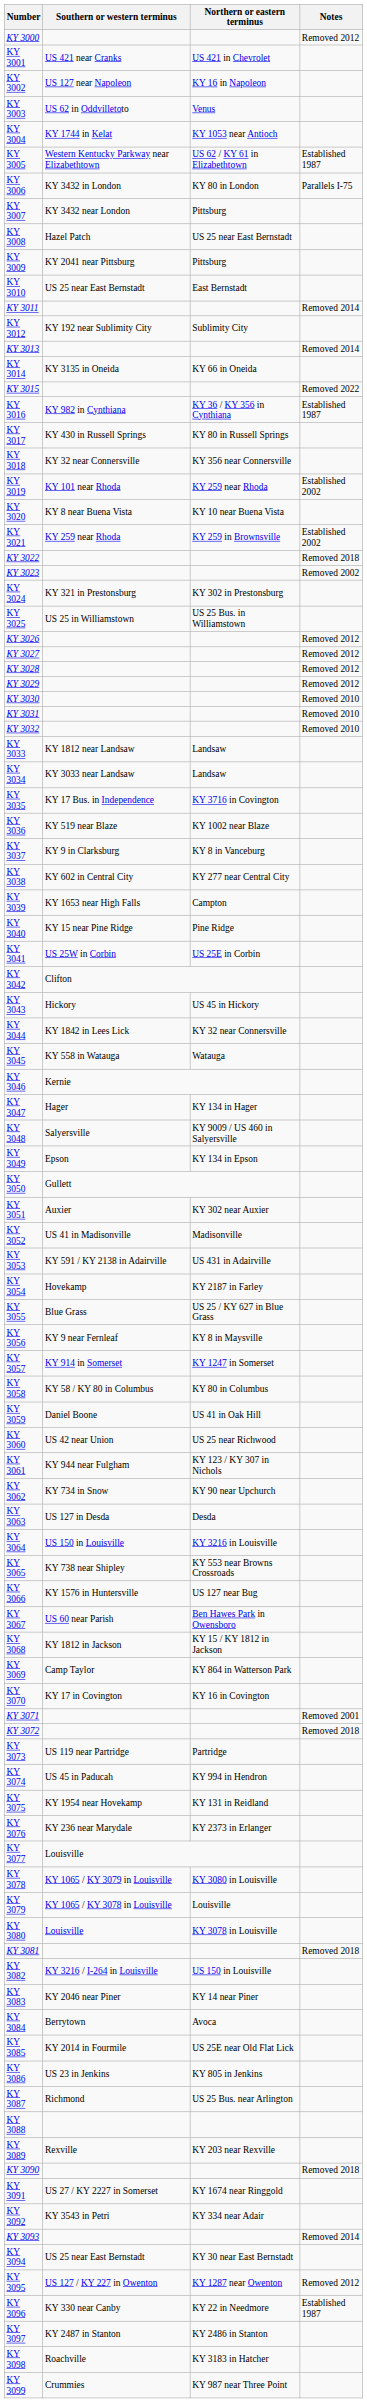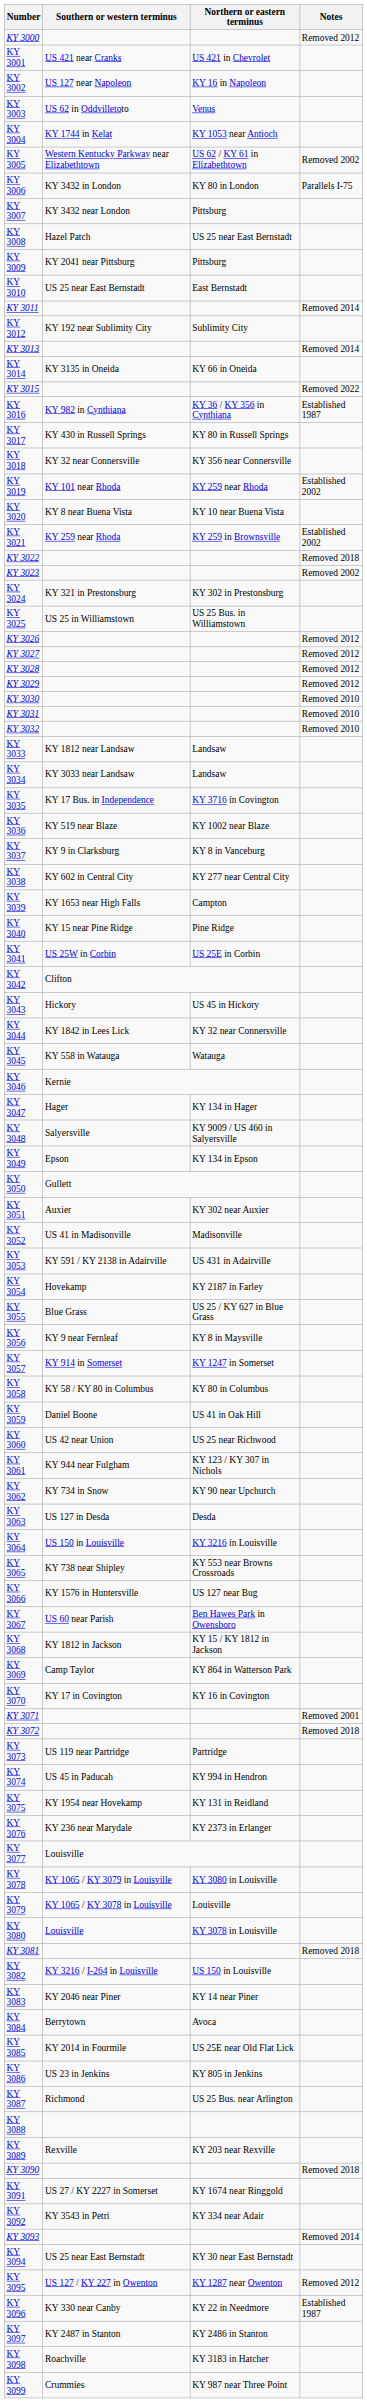KY 3005 | Notes: Established 1987 -> Removed 2002
